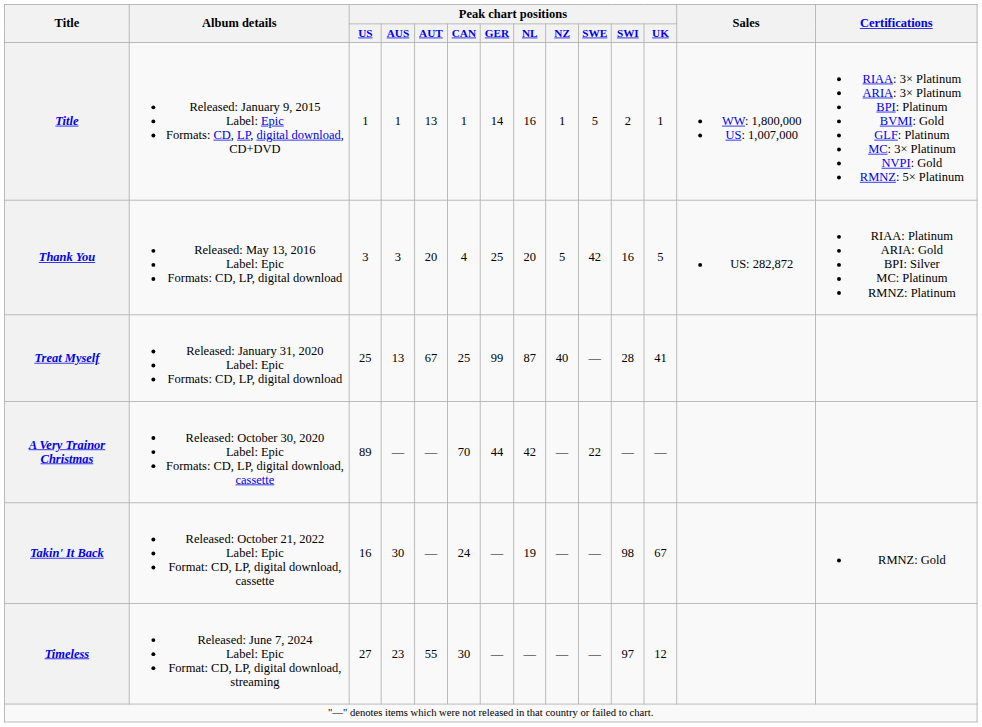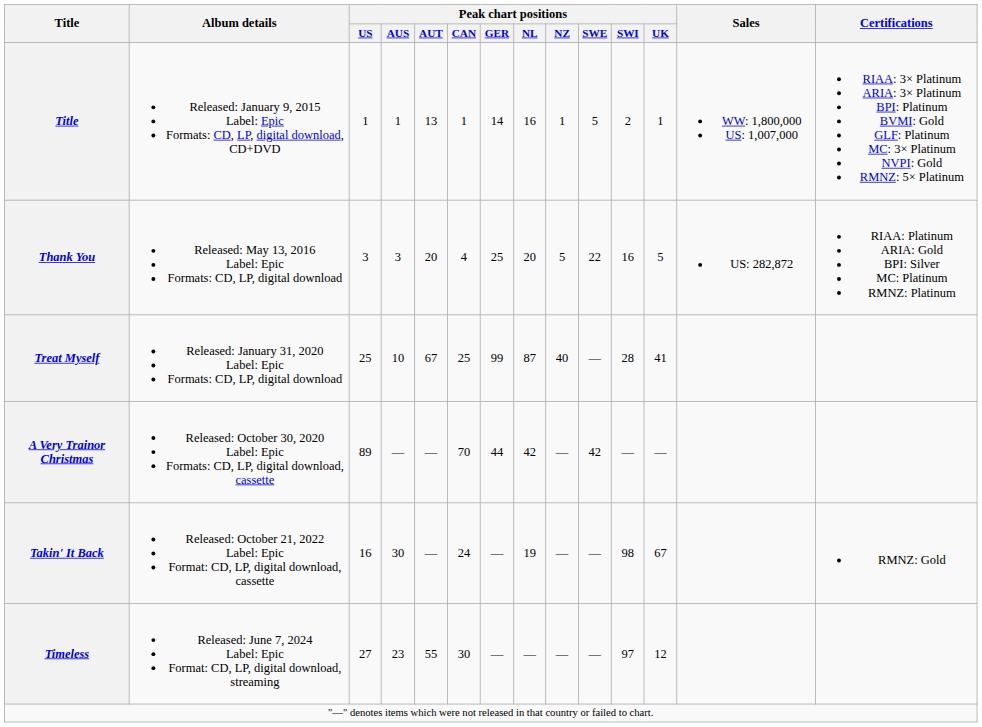Thank You | Peak chart positions / SWE: 42 -> 22
Treat Myself | Peak chart positions / AUS: 13 -> 10
A Very Trainor Christmas | Peak chart positions / SWE: 22 -> 42
